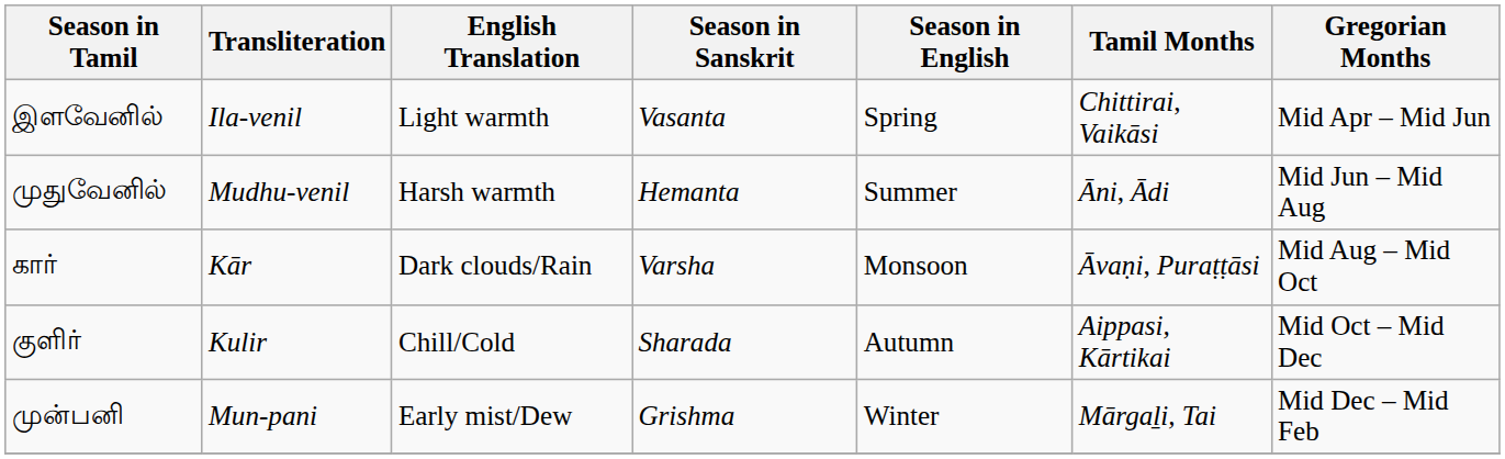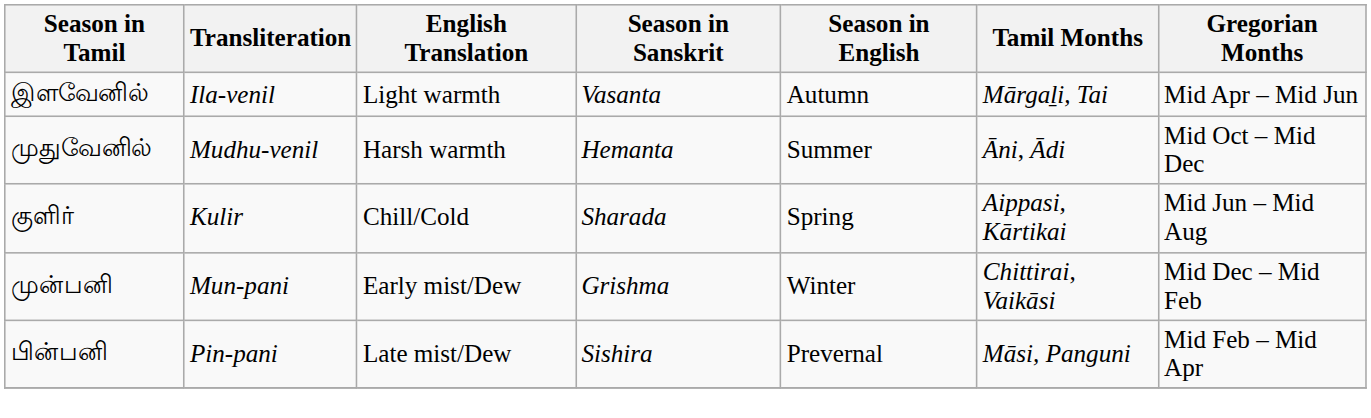இளவேனில் | Season in English: Spring -> Autumn
இளவேனில் | Tamil Months: Chittirai, Vaikāsi -> Mārgaḻi, Tai
முதுவேனில் | Gregorian Months: Mid Jun – Mid Aug -> Mid Oct – Mid Dec
- row: கார் | Kār | Dark clouds/Rain | Varsha | Monsoon | Āvaṇi, Puraṭṭāsi | Mid Aug – Mid Oct
குளிர் | Season in English: Autumn -> Spring
குளிர் | Gregorian Months: Mid Oct – Mid Dec -> Mid Jun – Mid Aug
முன்பனி | Tamil Months: Mārgaḻi, Tai -> Chittirai, Vaikāsi
+ row: பின்பனி | Pin-pani | Late mist/Dew | Sishira | Prevernal | Māsi, Panguni | Mid Feb – Mid Apr
